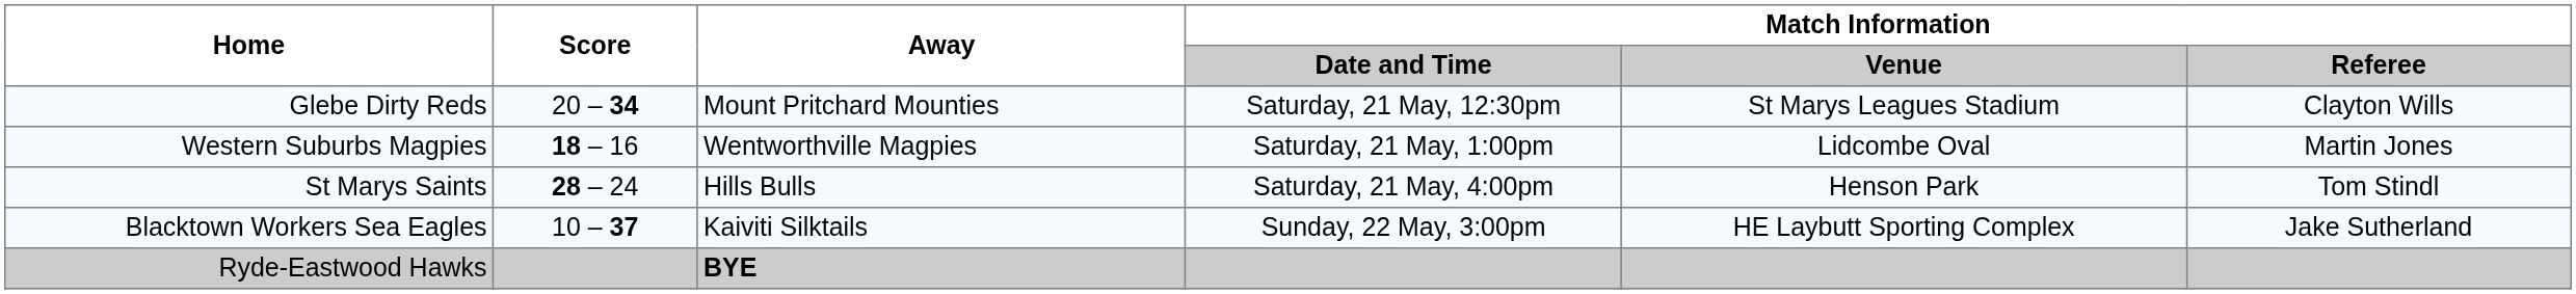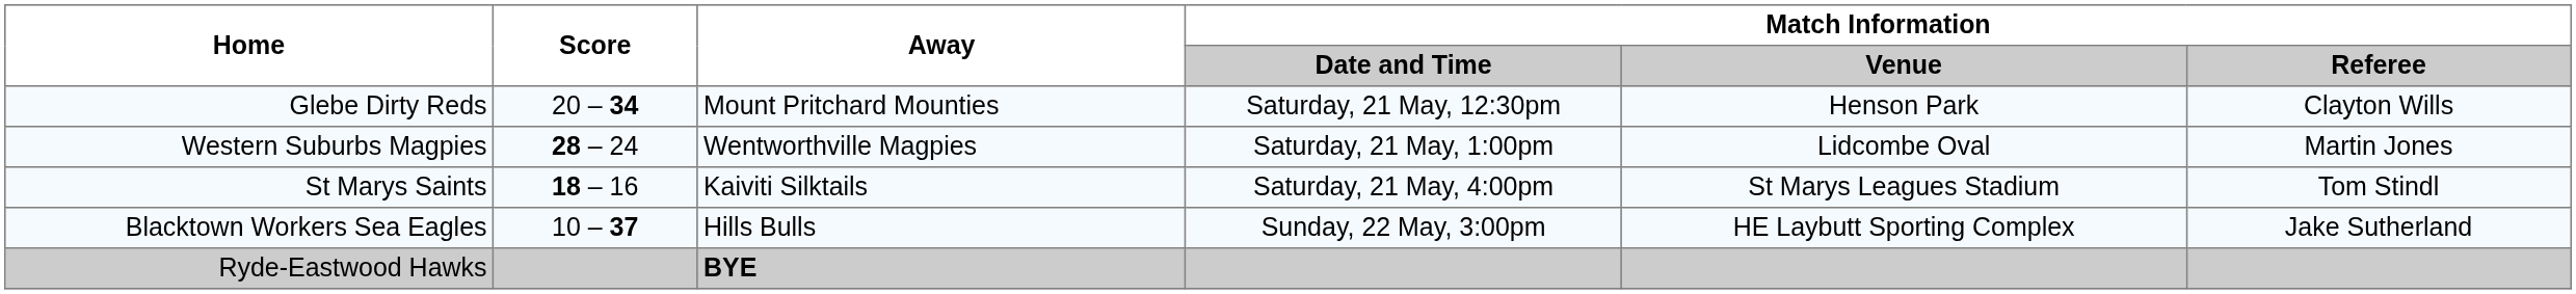Glebe Dirty Reds | Match Information / Venue: St Marys Leagues Stadium -> Henson Park
Western Suburbs Magpies | Score: 18 – 16 -> 28 – 24
St Marys Saints | Score: 28 – 24 -> 18 – 16
St Marys Saints | Away: Hills Bulls -> Kaiviti Silktails
St Marys Saints | Match Information / Venue: Henson Park -> St Marys Leagues Stadium
Blacktown Workers Sea Eagles | Away: Kaiviti Silktails -> Hills Bulls
